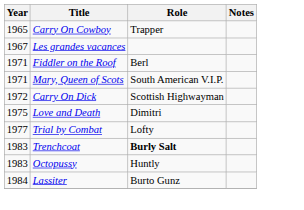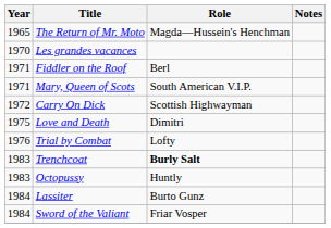+ row: 1965 | The Return of Mr. Moto | Magda—Hussein's Henchman
- row: 1965 | Carry On Cowboy | Trapper
Les grandes vacances | Year: 1967 -> 1970
Trial by Combat | Year: 1977 -> 1976
+ row: 1984 | Sword of the Valiant | Friar Vosper
